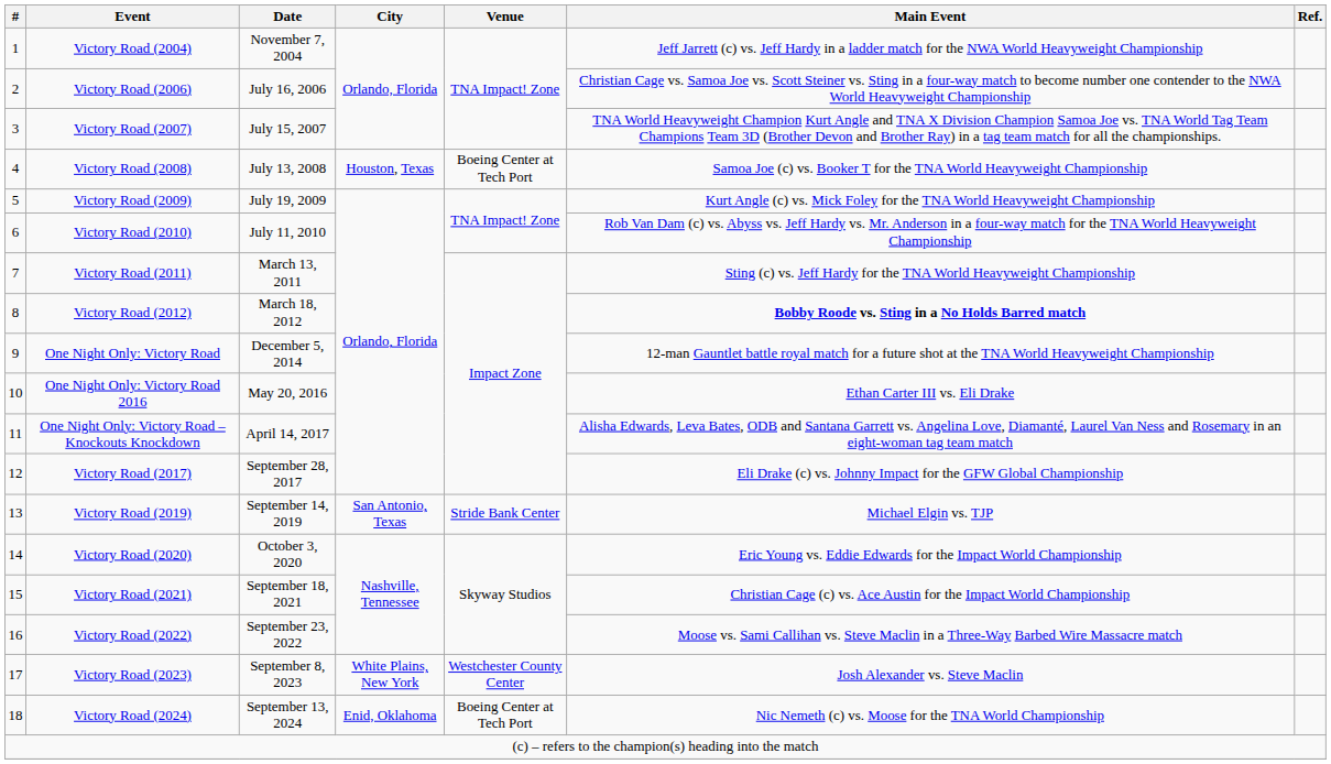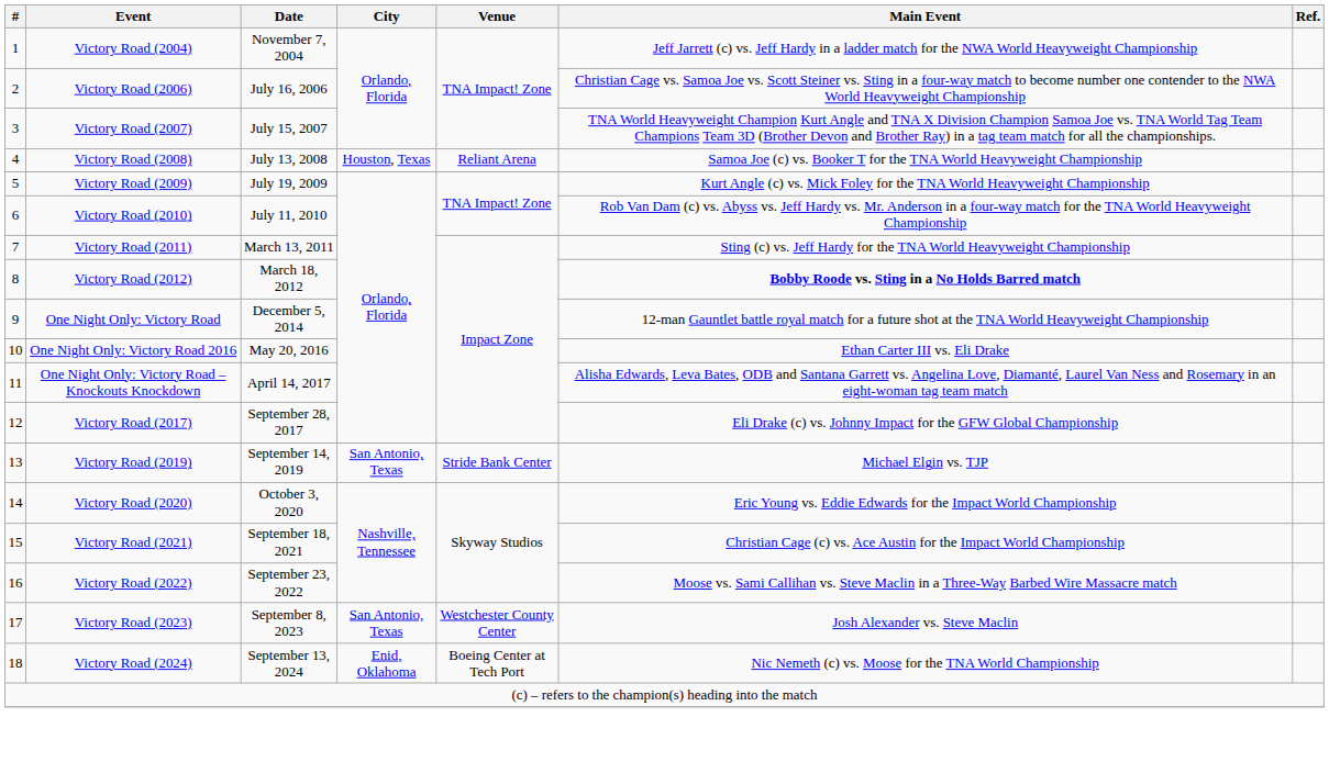Victory Road (2008) | Venue: Boeing Center at Tech Port -> Reliant Arena
Victory Road (2023) | City: White Plains, New York -> San Antonio, Texas
